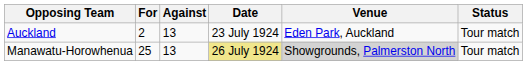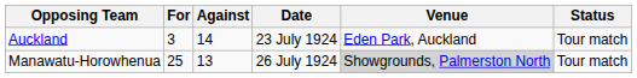Auckland | For: 2 -> 3
Auckland | Against: 13 -> 14
Manawatu-Horowhenua | Date: khaki background -> no background
